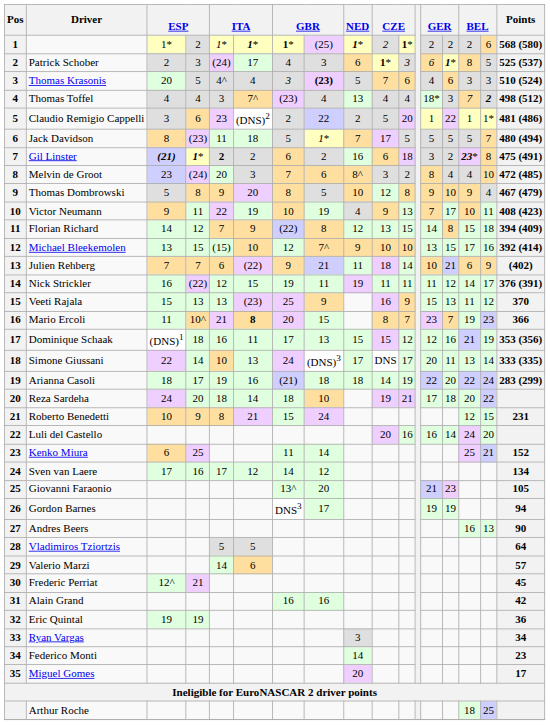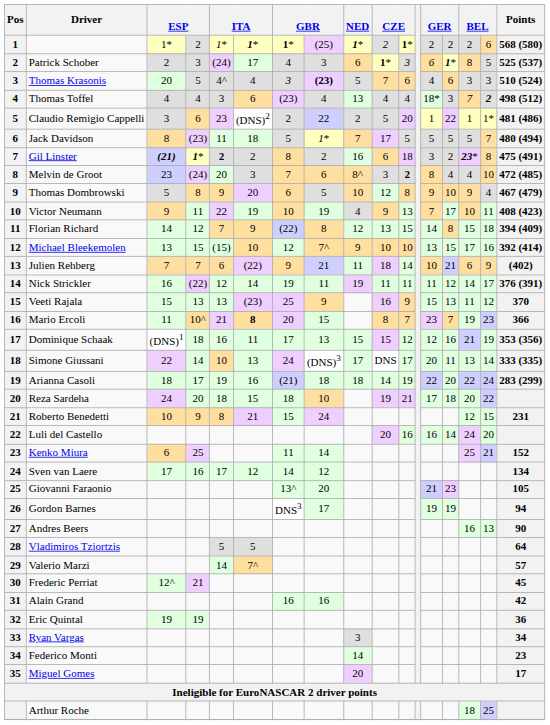Thomas Toffel | column 6: 7^ -> 6
Gil Linster | column 7: 6 -> 8
Melvin de Groot | column 11: normal -> bold
Thomas Dombrowski | column 7: 8 -> 6
Nick Strickler | column 6: 15 -> 14
Reza Sardeha | column 6: 14 -> 15
Valerio Marzi | column 6: 6 -> 7^
